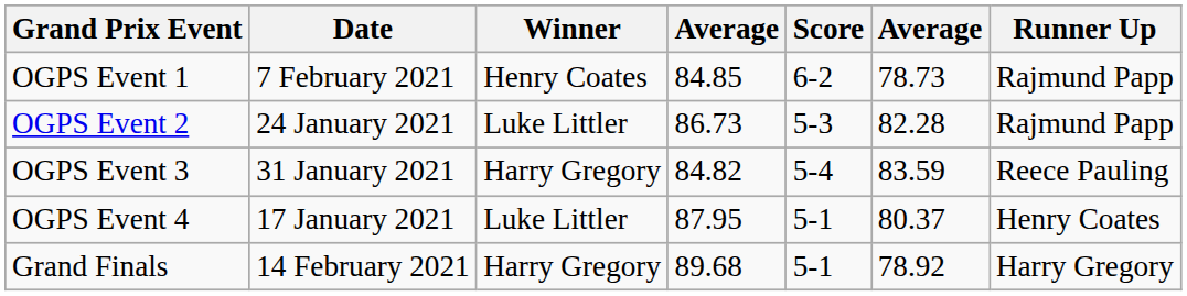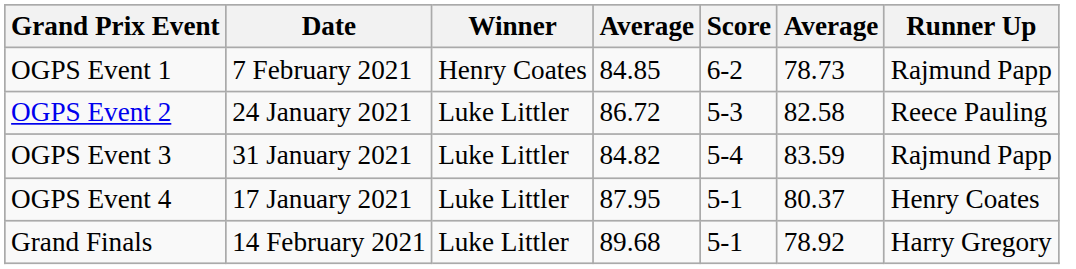OGPS Event 2 | column 4: 86.73 -> 86.72
OGPS Event 2 | column 6: 82.28 -> 82.58
OGPS Event 2 | Runner Up: Rajmund Papp -> Reece Pauling
OGPS Event 3 | Winner: Harry Gregory -> Luke Littler
OGPS Event 3 | Runner Up: Reece Pauling -> Rajmund Papp
Grand Finals | Winner: Harry Gregory -> Luke Littler
